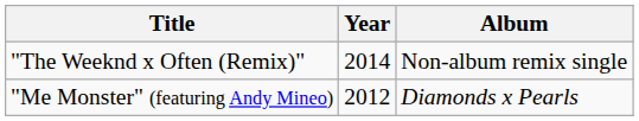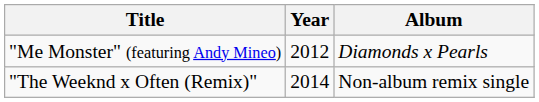rows swapped: "Me Monster" (featuring Andy Mineo) <-> "The Weeknd x Often (Remix)"
